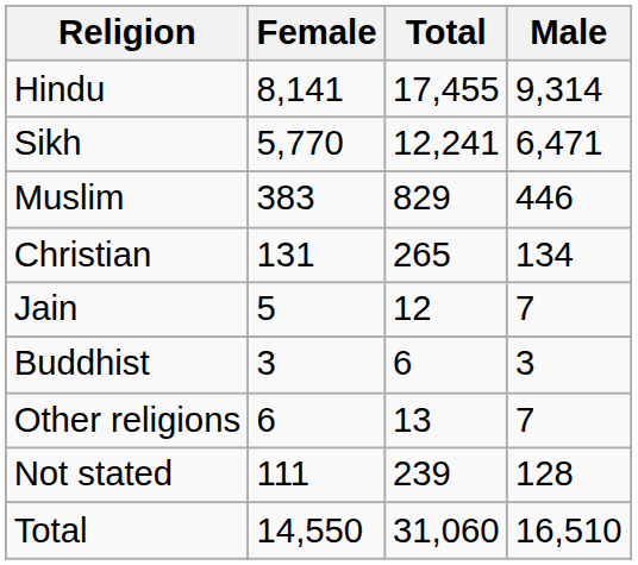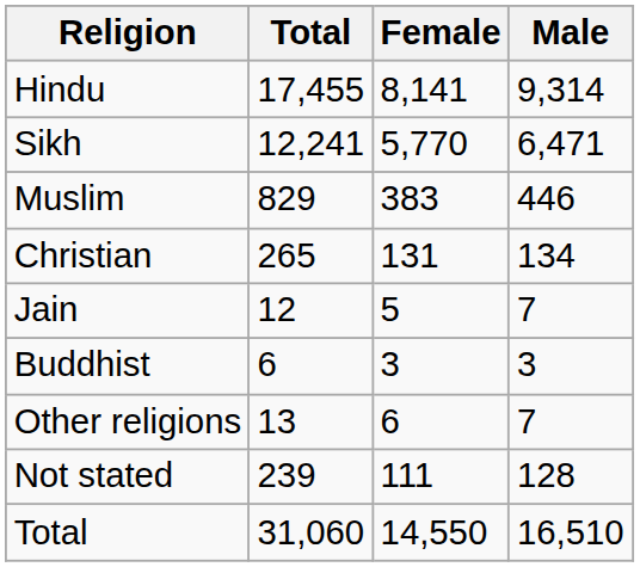columns swapped: Total <-> Female
